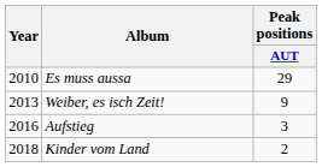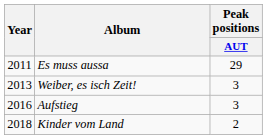Es muss aussa | Year: 2010 -> 2011
Weiber, es isch Zeit! | Peak positions / AUT: 9 -> 3
